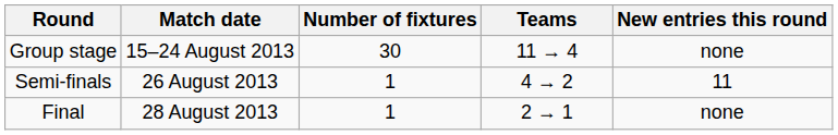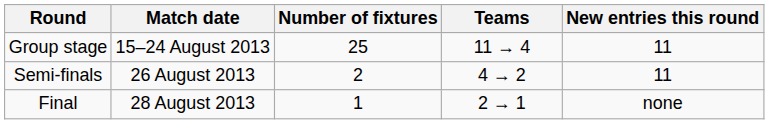Group stage | Number of fixtures: 30 -> 25
Group stage | New entries this round: none -> 11
Semi-finals | Number of fixtures: 1 -> 2
